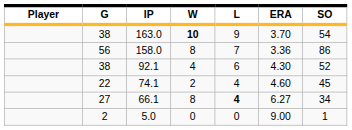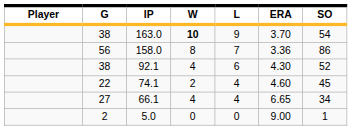66.1 | W: 8 -> 4
66.1 | L: bold -> normal
66.1 | ERA: 6.27 -> 6.65
